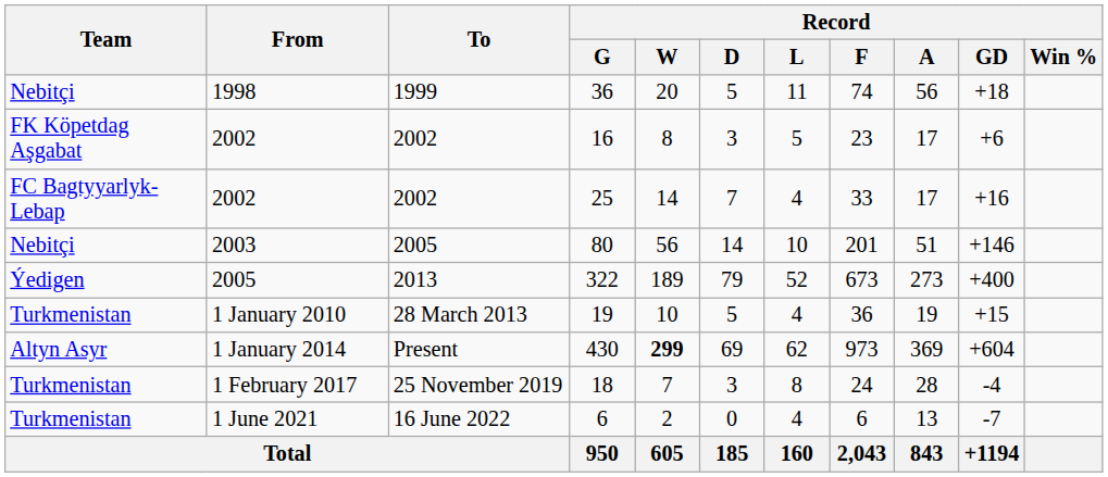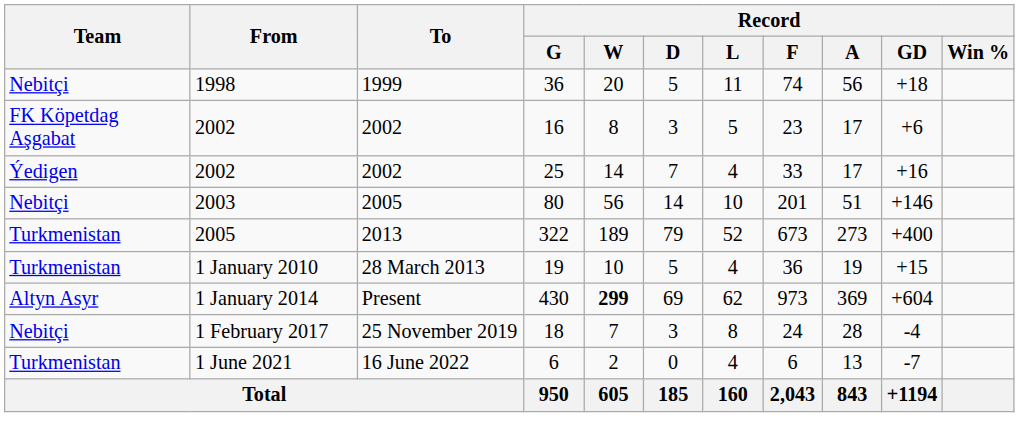25 | Team: FC Bagtyyarlyk-Lebap -> Ýedigen
322 | Team: Ýedigen -> Turkmenistan
18 | Team: Turkmenistan -> Nebitçi
